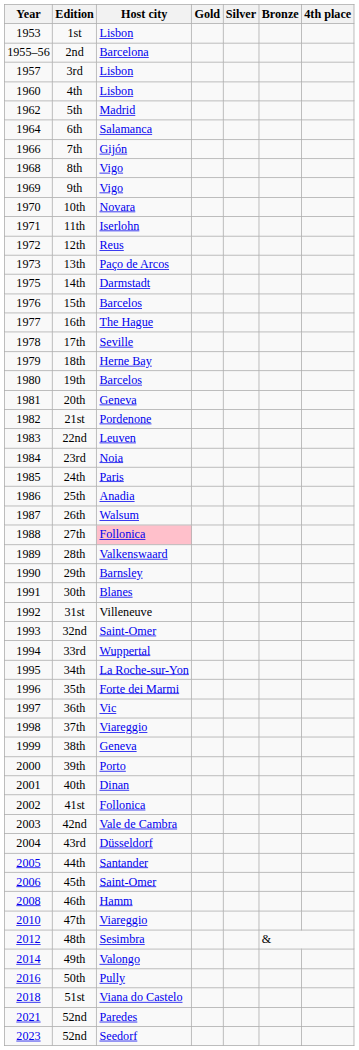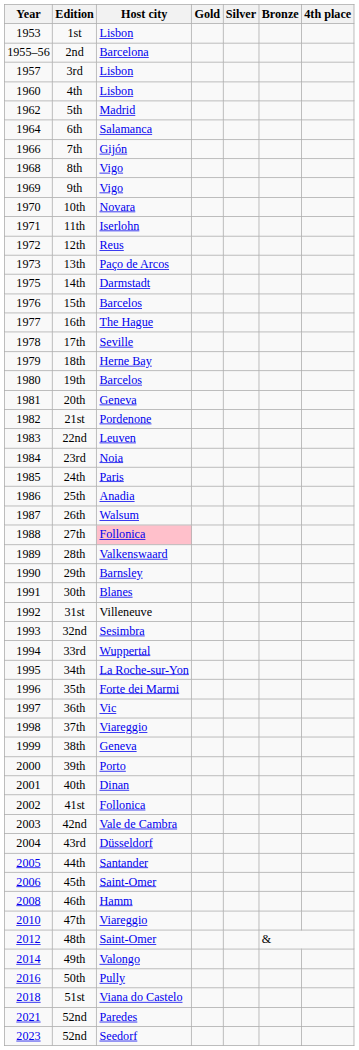32nd | Host city: Saint-Omer -> Sesimbra
48th | Host city: Sesimbra -> Saint-Omer
